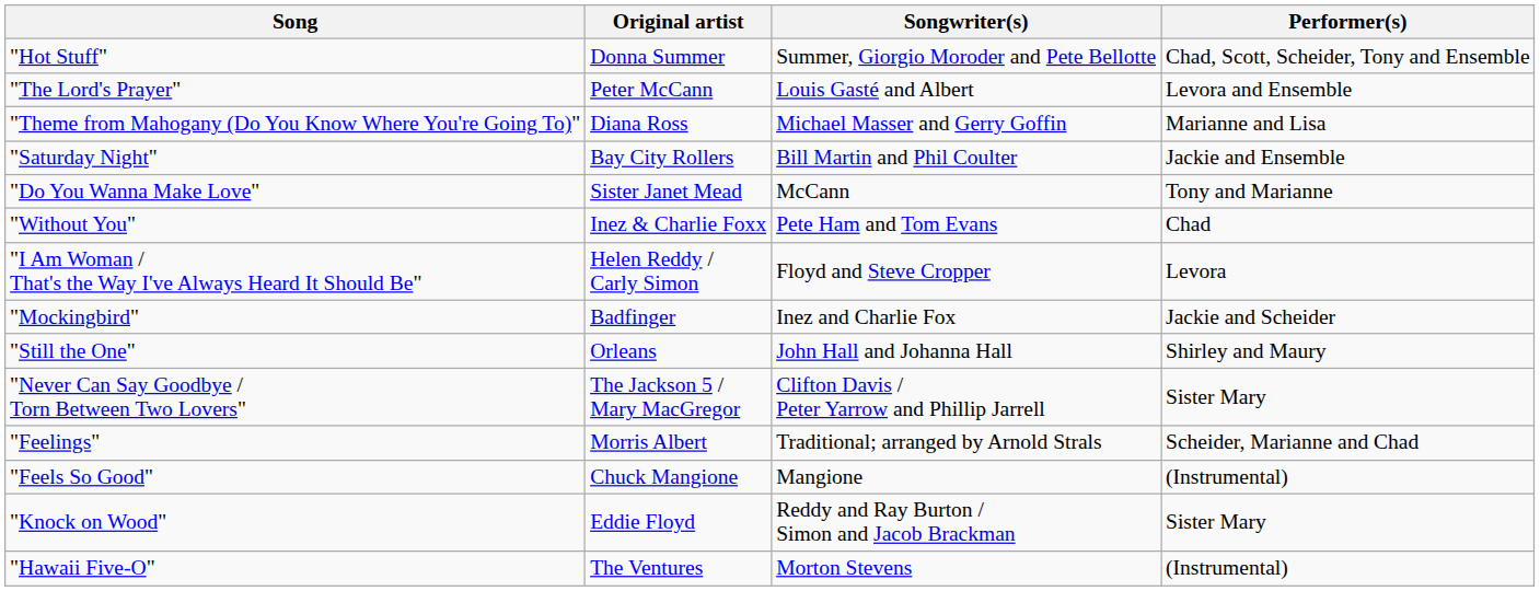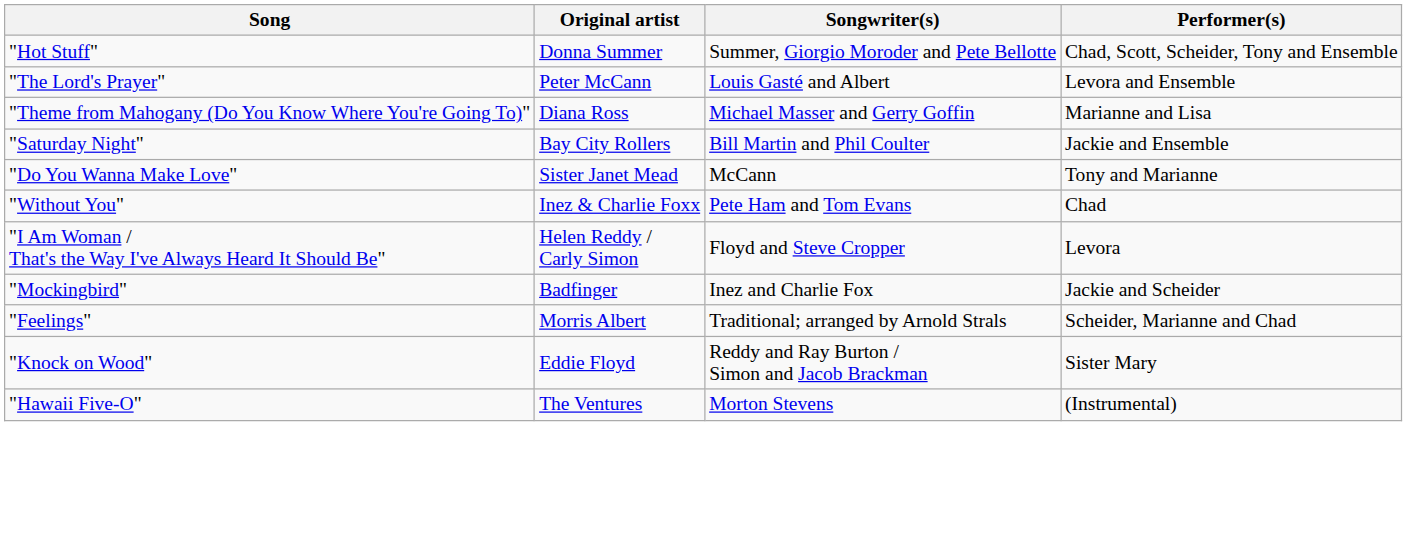- row: "Still the One" | Orleans | John Hall and Johanna Hall | Shirley and Maury
- row: "Never Can Say Goodbye / Torn Between Two Lovers" | The Jackson 5 / Mary MacGregor | Clifton Davis / Peter Yarrow and Phillip Jarrell | Sister Mary
- row: "Feels So Good" | Chuck Mangione | Mangione | (Instrumental)
